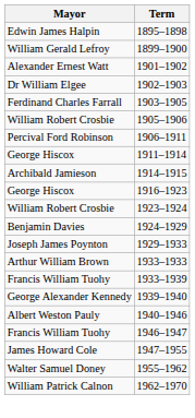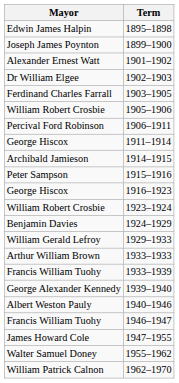1899–1900 | Mayor: William Gerald Lefroy -> Joseph James Poynton
+ row: Peter Sampson | 1915–1916
1929–1933 | Mayor: Joseph James Poynton -> William Gerald Lefroy
